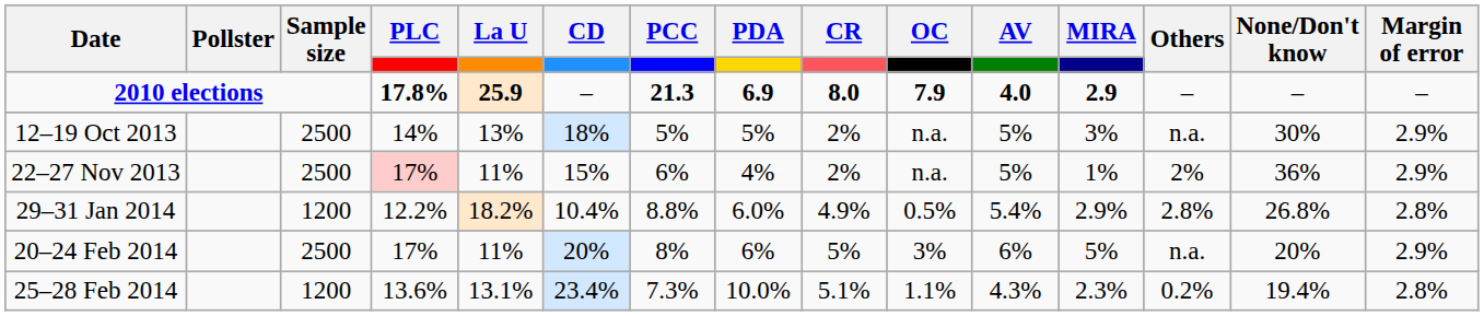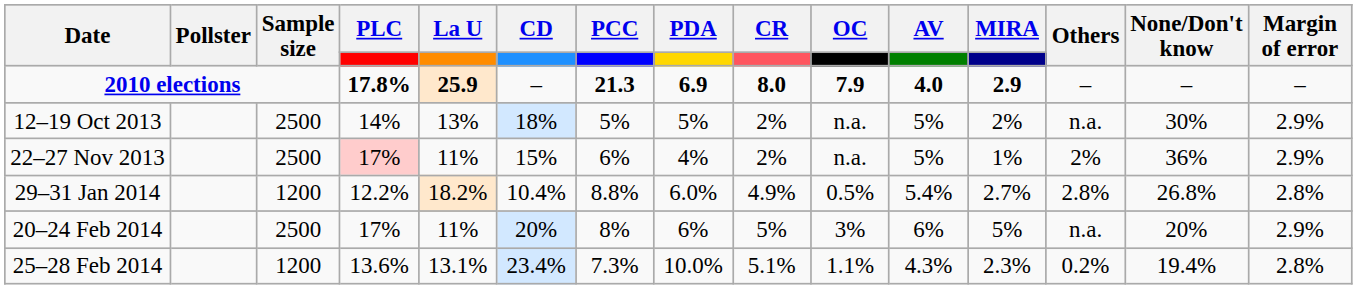12–19 Oct 2013 | MIRA: 3% -> 2%
29–31 Jan 2014 | MIRA: 2.9% -> 2.7%
